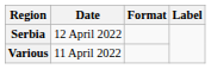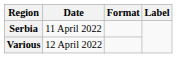Serbia | Date: 12 April 2022 -> 11 April 2022
Various | Date: 11 April 2022 -> 12 April 2022
